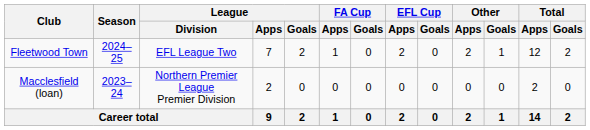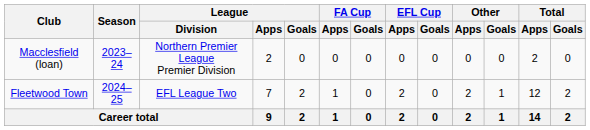rows swapped: Macclesfield (loan) <-> Fleetwood Town
